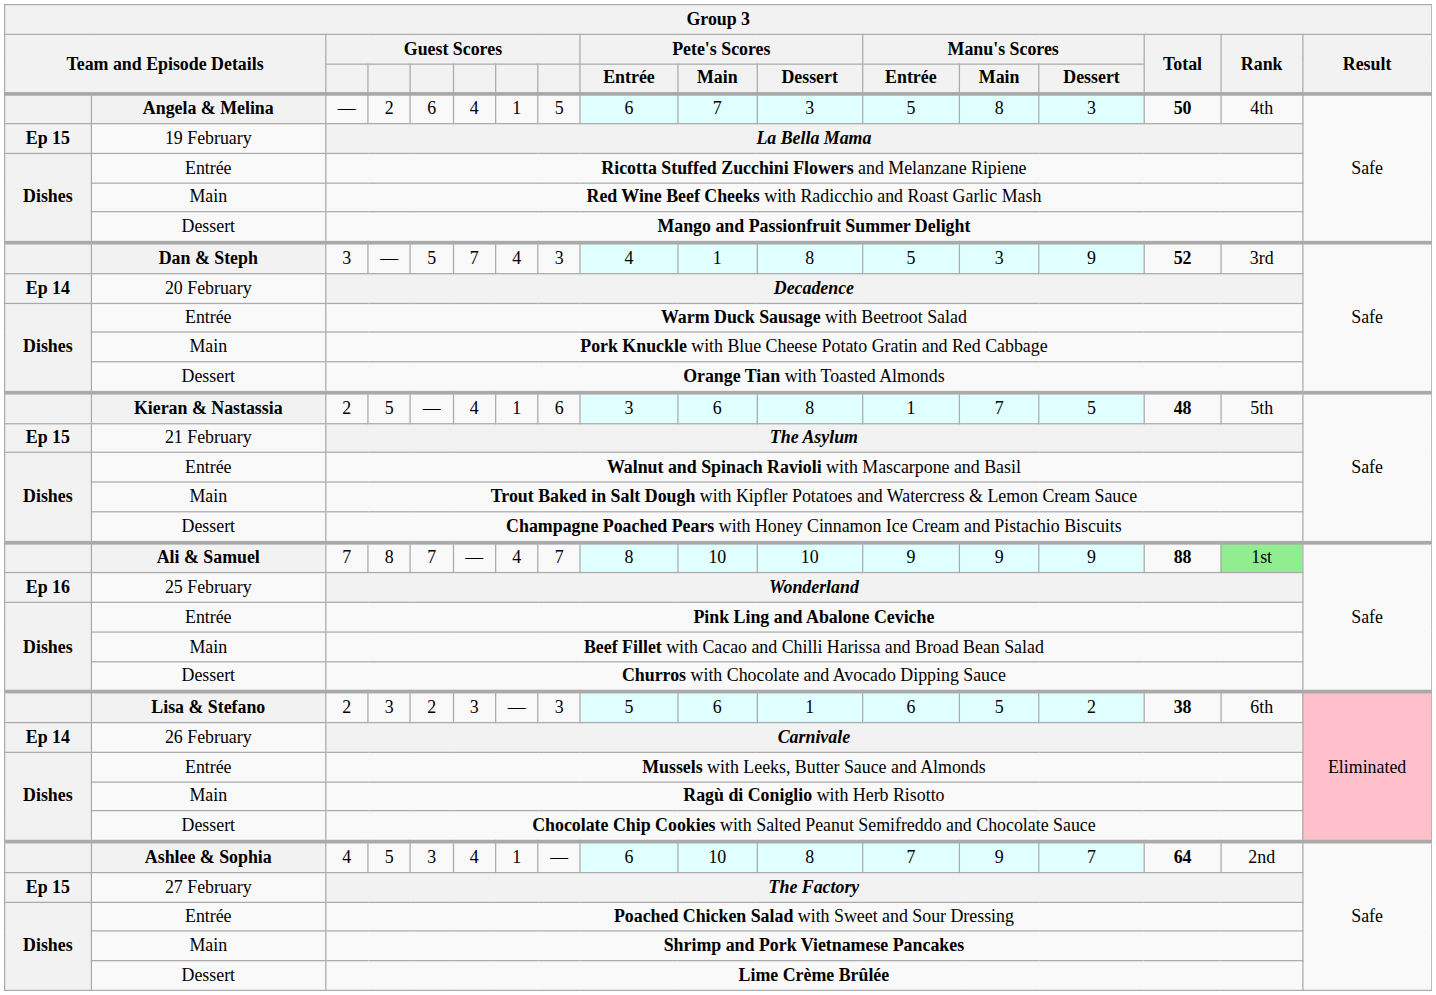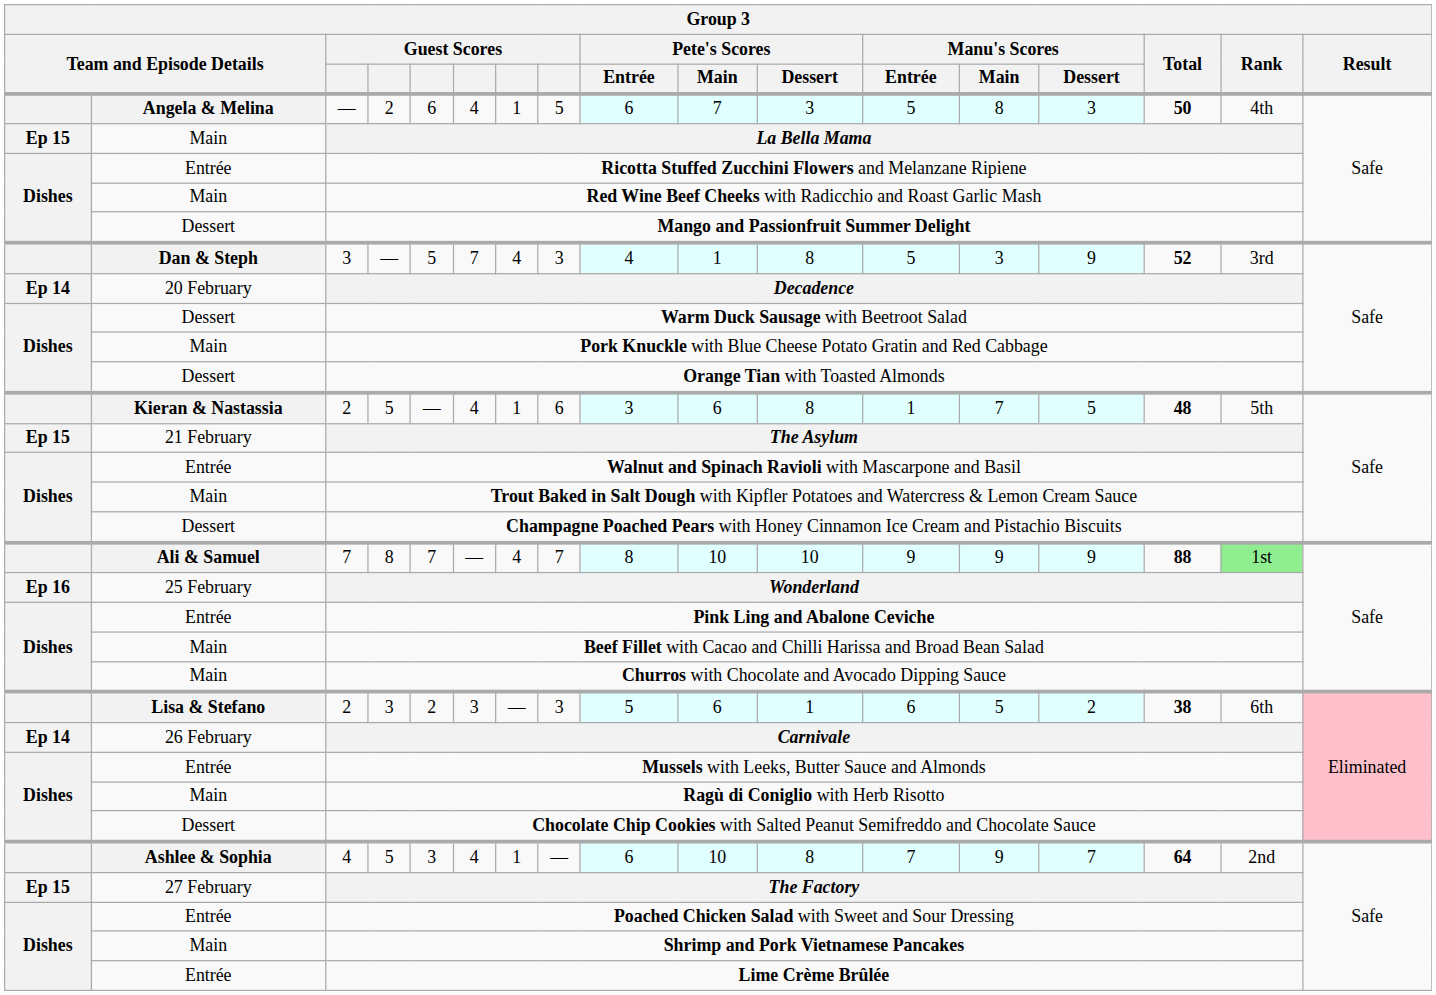La Bella Mama | column 2: 19 February -> Main
Warm Duck Sausage with Beetroot Salad | column 2: Entrée -> Dessert
Churros with Chocolate and Avocado Dipping Sauce | column 2: Dessert -> Main
Lime Crème Brûlée | column 2: Dessert -> Entrée
